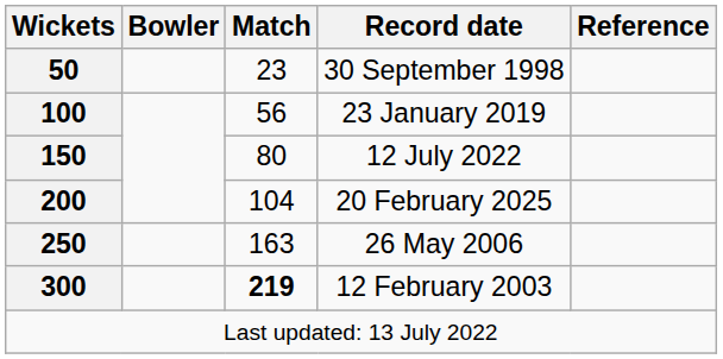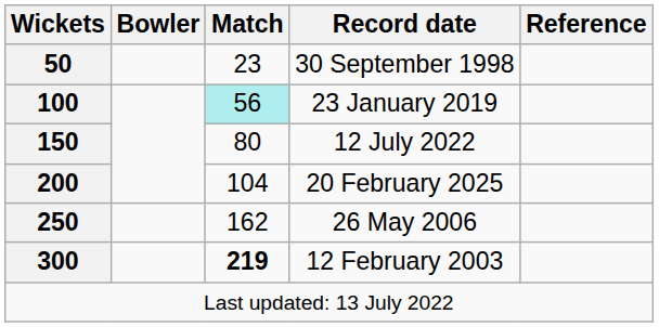23 January 2019 | Match: no background -> paleturquoise background
26 May 2006 | Match: 163 -> 162
